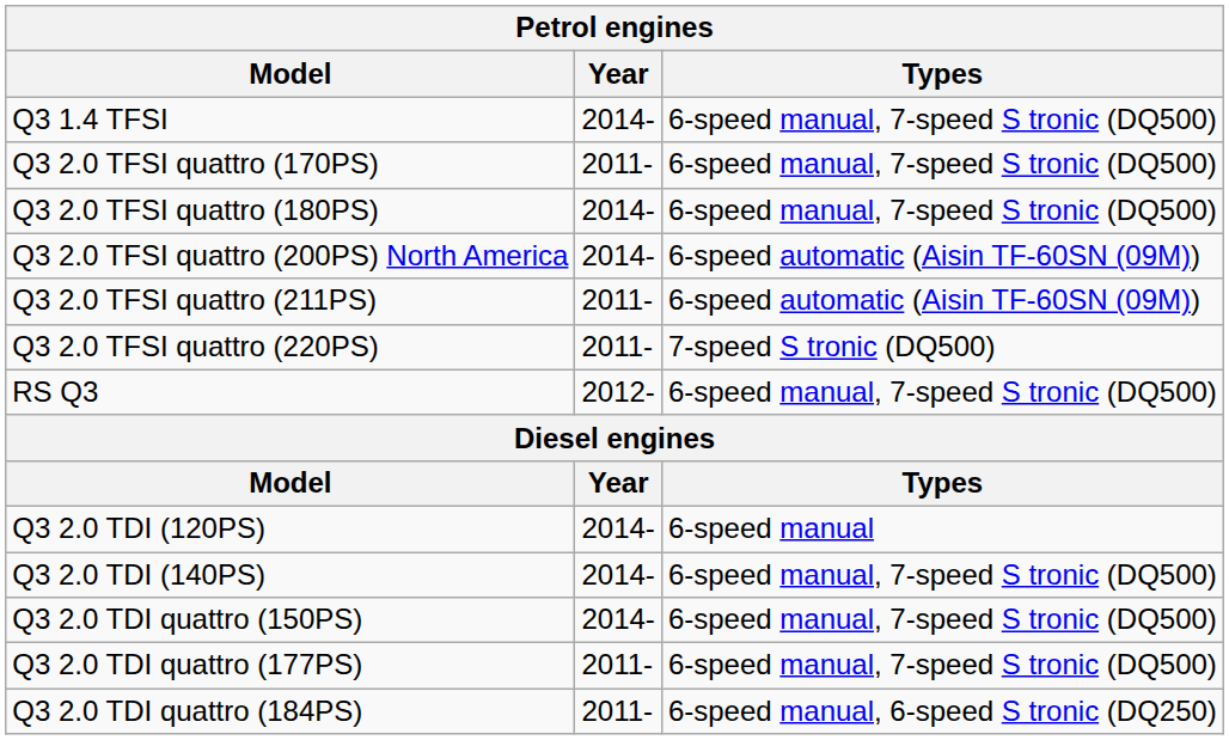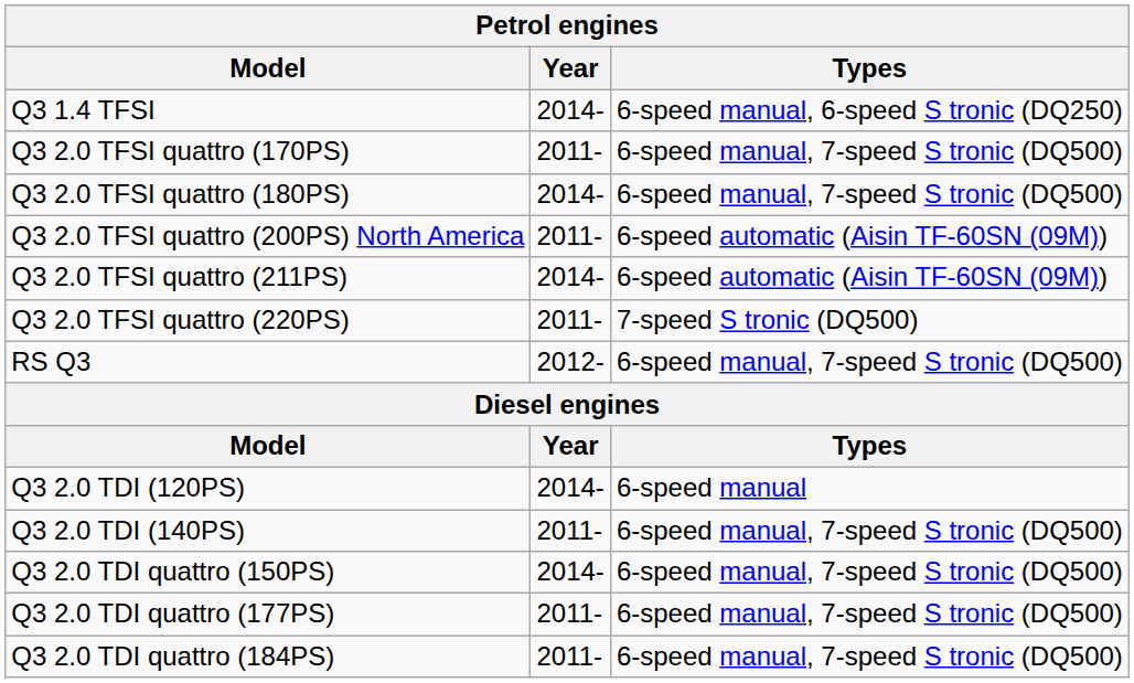Q3 1.4 TFSI | Petrol engines / Types: 6-speed manual, 7-speed S tronic (DQ500) -> 6-speed manual, 6-speed S tronic (DQ250)
Q3 2.0 TFSI quattro (200PS) North America | Petrol engines / Year: 2014- -> 2011-
Q3 2.0 TFSI quattro (211PS) | Petrol engines / Year: 2011- -> 2014-
Q3 2.0 TDI (140PS) | Petrol engines / Year: 2014- -> 2011-
Q3 2.0 TDI quattro (184PS) | Petrol engines / Types: 6-speed manual, 6-speed S tronic (DQ250) -> 6-speed manual, 7-speed S tronic (DQ500)
